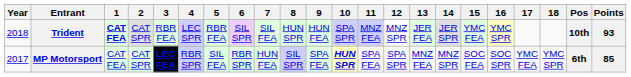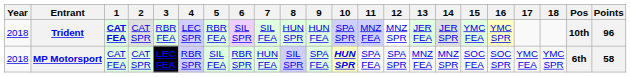Trident | Points: 93 -> 96
MP Motorsport | Year: 2017 -> 2018
MP Motorsport | Points: 85 -> 58
